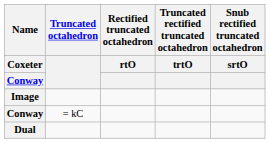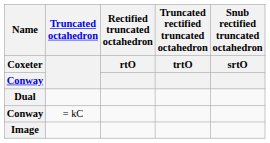rows swapped: Image <-> Dual
